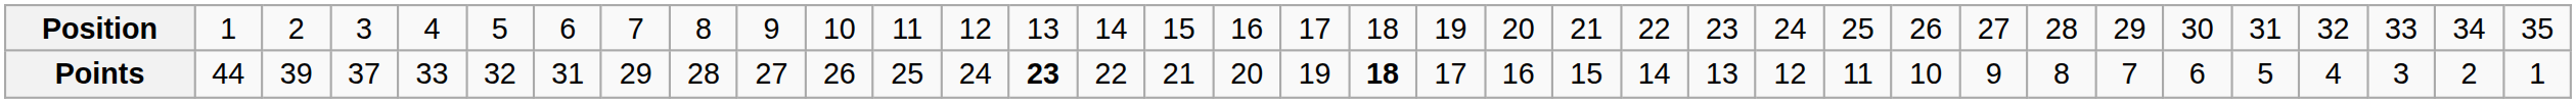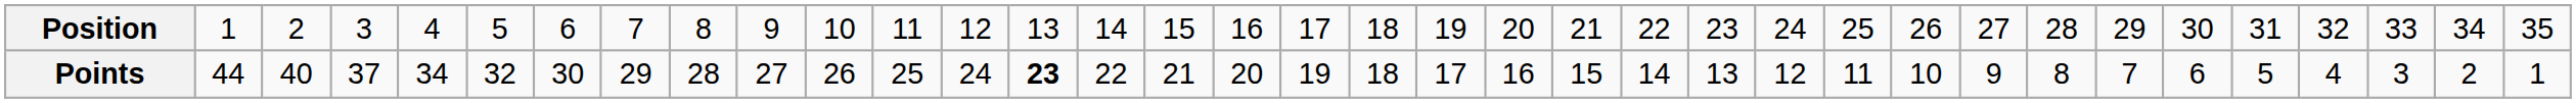Points | column 3: 39 -> 40
Points | column 5: 33 -> 34
Points | column 7: 31 -> 30
Points | column 19: bold -> normal
